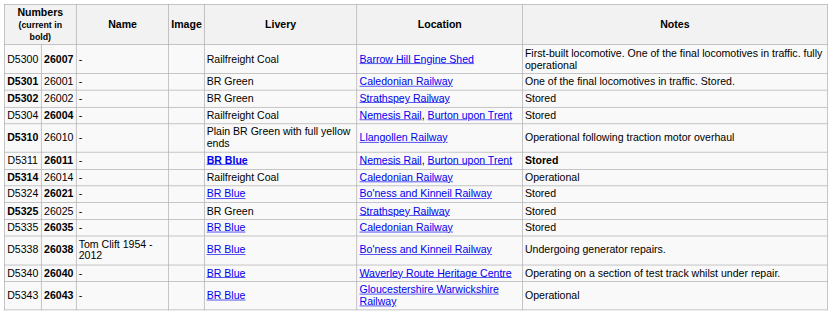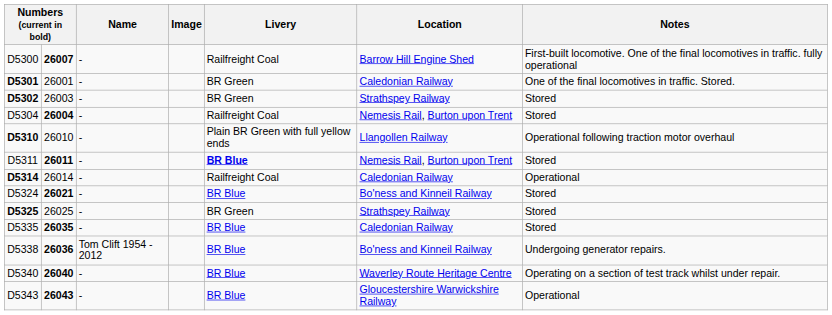D5302 | column 2: 26002 -> 26003
D5311 | Notes: bold -> normal
D5338 | column 2: 26038 -> 26036
